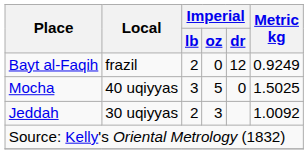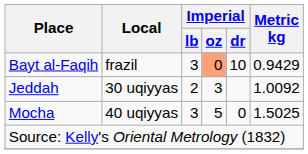Bayt al-Faqih | Imperial / lb: 2 -> 3
Bayt al-Faqih | Imperial / oz: no background -> lightsalmon background
Bayt al-Faqih | Imperial / dr: 12 -> 10
Bayt al-Faqih | Metric kg: 0.9249 -> 0.9429
rows swapped: Jeddah <-> Mocha
